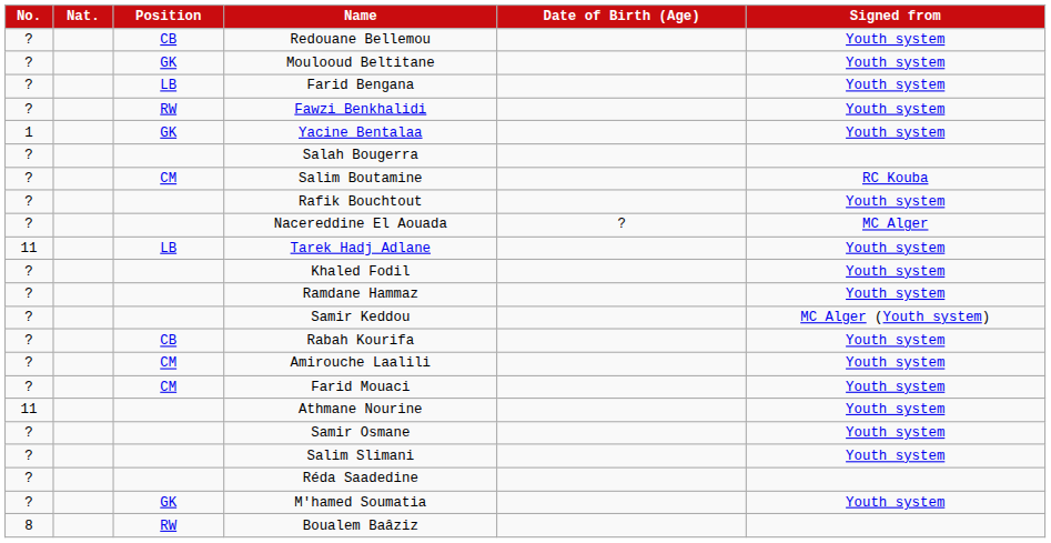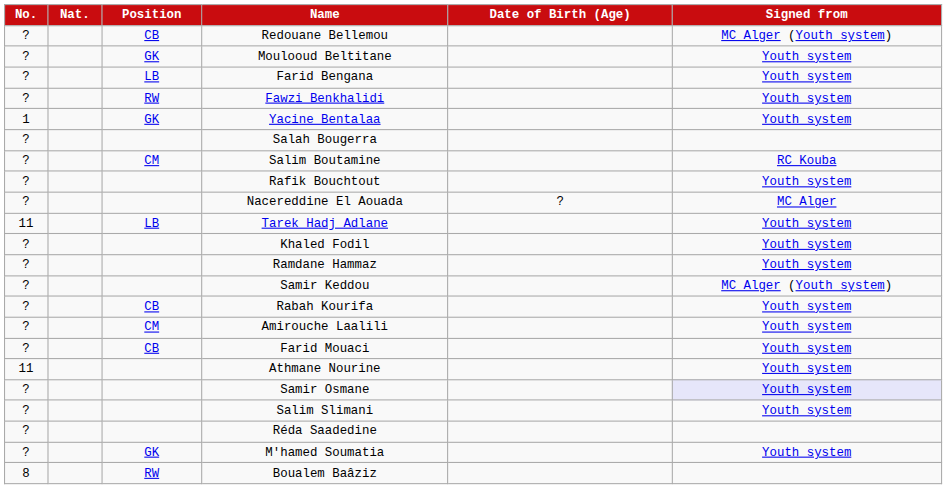Redouane Bellemou | Signed from: Youth system -> MC Alger (Youth system)
Farid Mouaci | Position: CM -> CB
Samir Osmane | Signed from: no background -> lavender background
